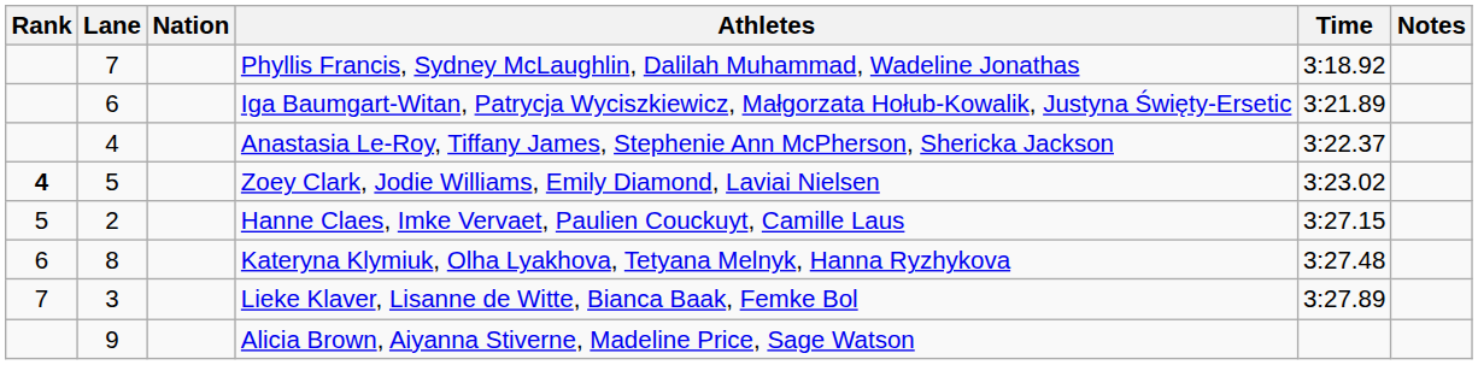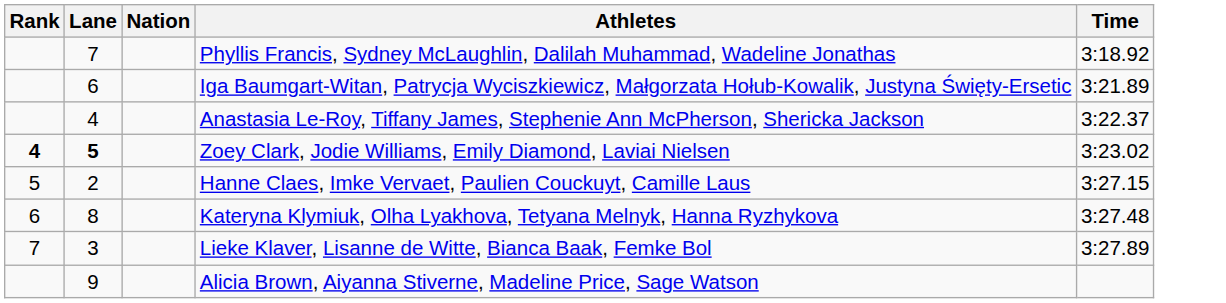- column: Notes
Zoey Clark, Jodie Williams, Emily Diamond, Laviai Nielsen | Lane: normal -> bold
